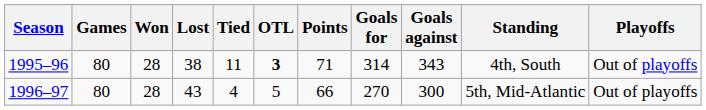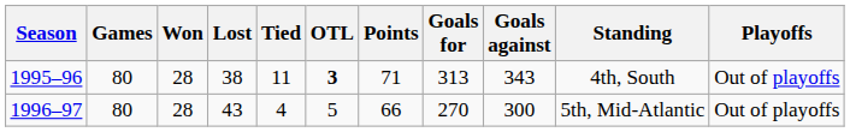1995–96 | Goals for: 314 -> 313
